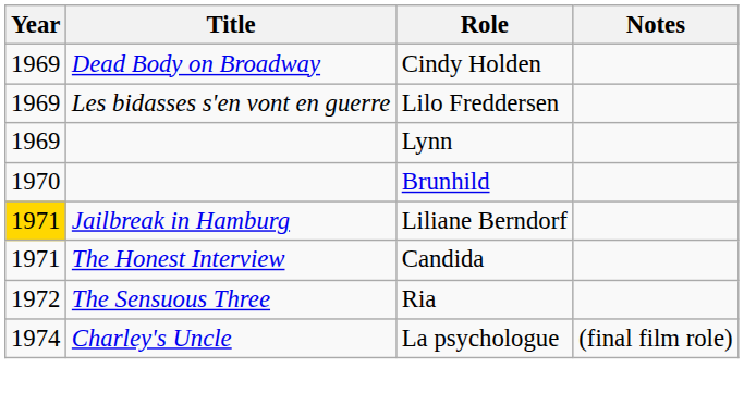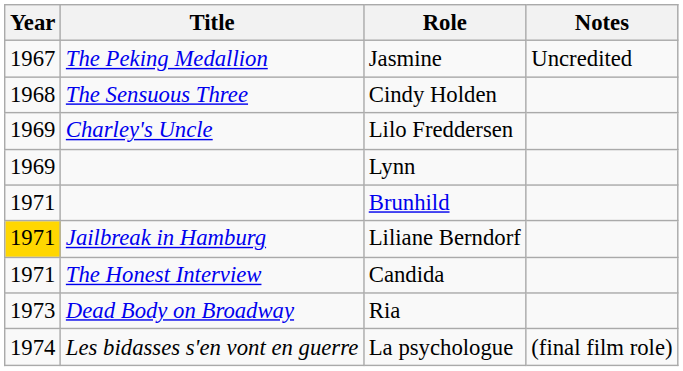+ row: 1967 | The Peking Medallion | Jasmine | Uncredited
Cindy Holden | Year: 1969 -> 1968
Cindy Holden | Title: Dead Body on Broadway -> The Sensuous Three
Lilo Freddersen | Title: Les bidasses s'en vont en guerre -> Charley's Uncle
Brunhild | Year: 1970 -> 1971
Ria | Year: 1972 -> 1973
Ria | Title: The Sensuous Three -> Dead Body on Broadway
La psychologue | Title: Charley's Uncle -> Les bidasses s'en vont en guerre
